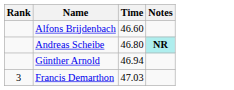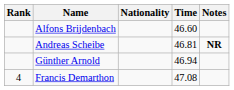+ column: Nationality
Andreas Scheibe | Time: 46.80 -> 46.81
Andreas Scheibe | Notes: paleturquoise background -> no background
Francis Demarthon | Rank: 3 -> 4
Francis Demarthon | Time: 47.03 -> 47.08
